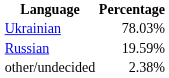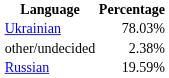rows swapped: Russian <-> other/undecided
